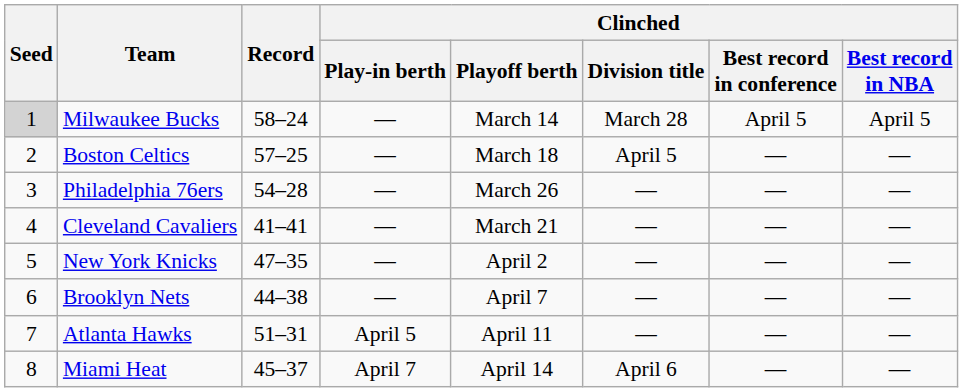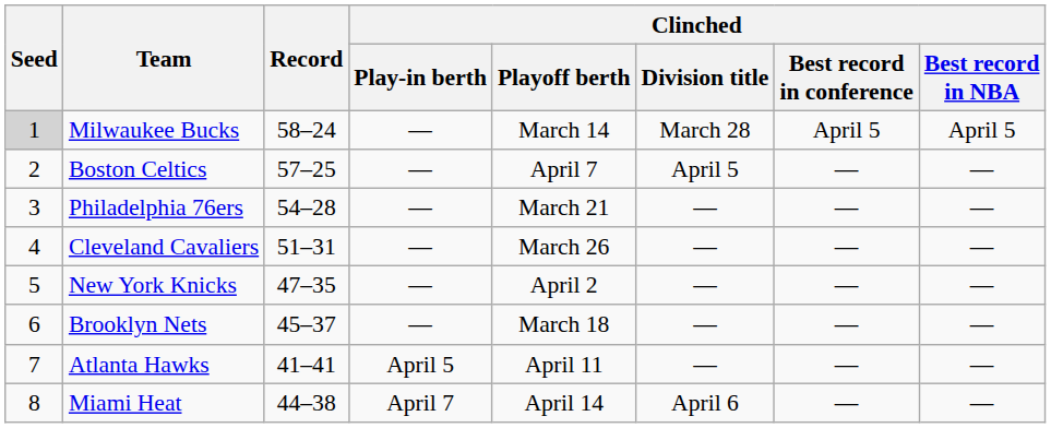Boston Celtics | Clinched / Playoff berth: March 18 -> April 7
Philadelphia 76ers | Clinched / Playoff berth: March 26 -> March 21
Cleveland Cavaliers | Record: 41–41 -> 51–31
Cleveland Cavaliers | Clinched / Playoff berth: March 21 -> March 26
Brooklyn Nets | Record: 44–38 -> 45–37
Brooklyn Nets | Clinched / Playoff berth: April 7 -> March 18
Atlanta Hawks | Record: 51–31 -> 41–41
Miami Heat | Record: 45–37 -> 44–38
